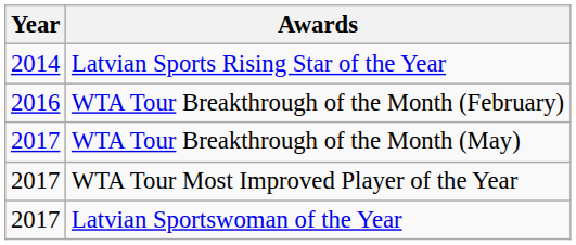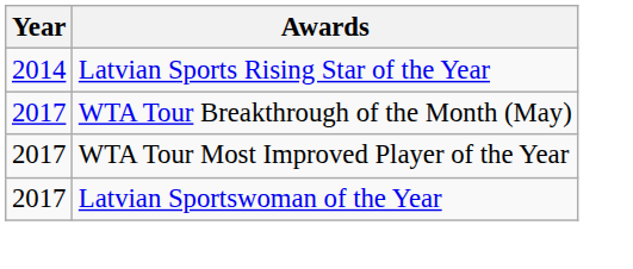- row: 2016 | WTA Tour Breakthrough of the Month (February)
